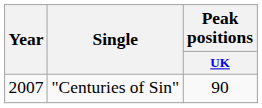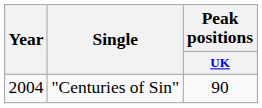"Centuries of Sin" | Year: 2007 -> 2004
